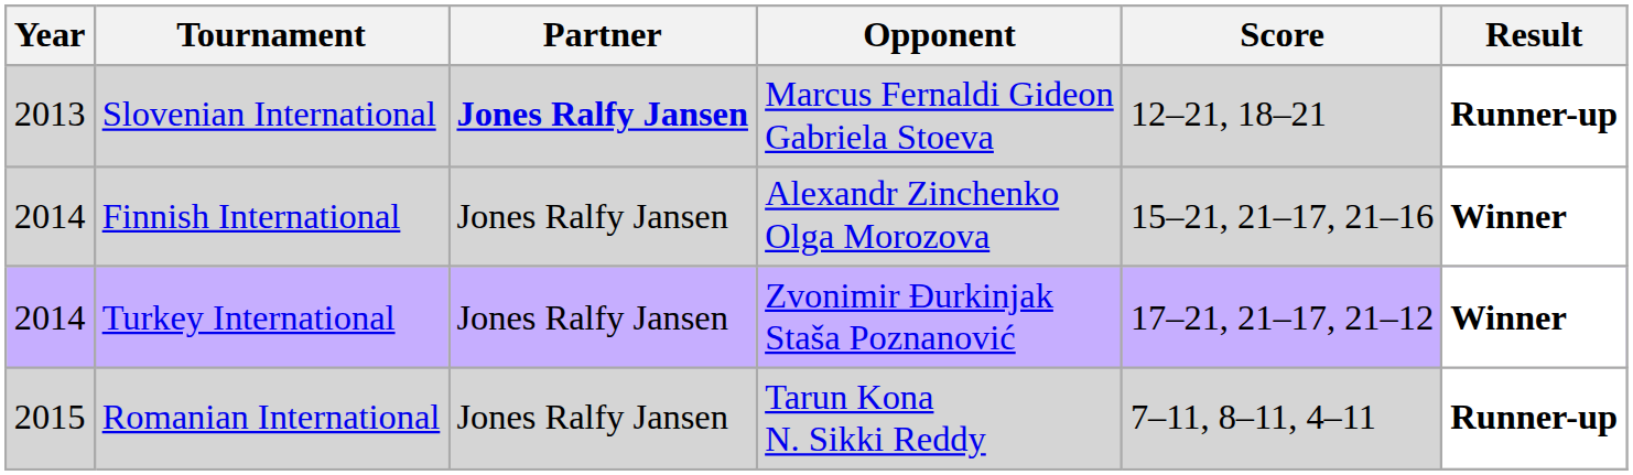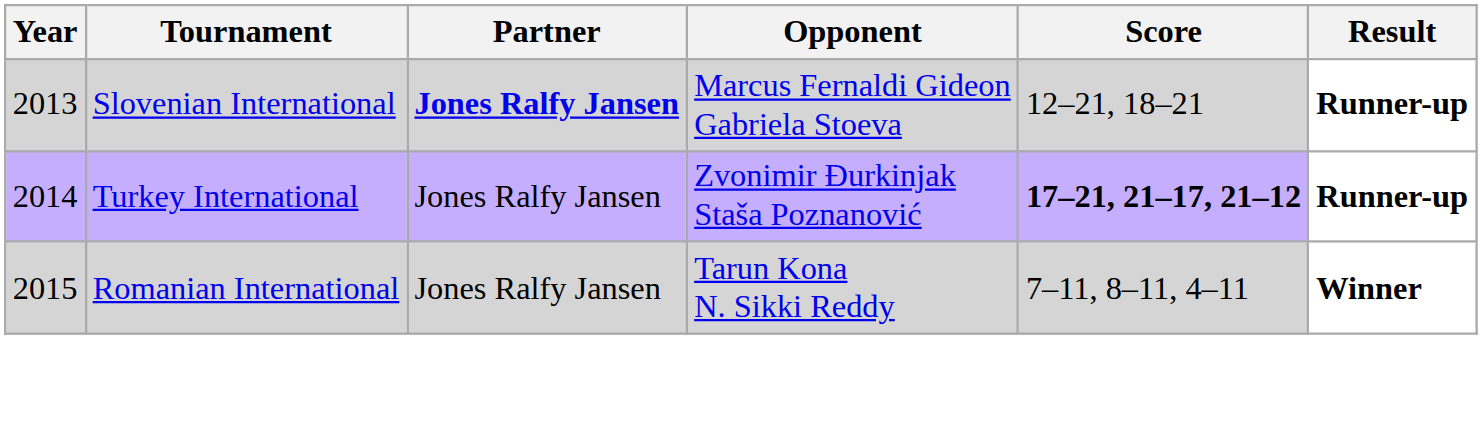- row: 2014 | Finnish International | Jones Ralfy Jansen | Alexandr Zinchenko Olga Morozova | 15–21, 21–17, 21–16 | Winner
Turkey International | Score: normal -> bold
Turkey International | Result: Winner -> Runner-up
Romanian International | Result: Runner-up -> Winner
